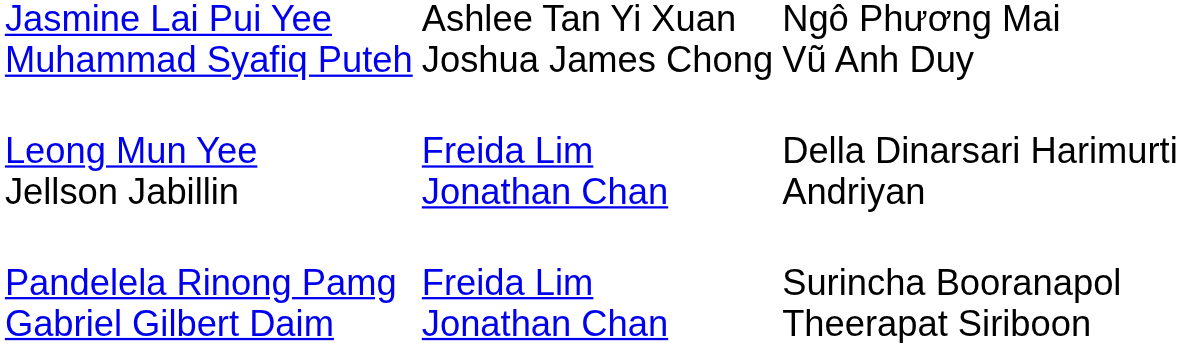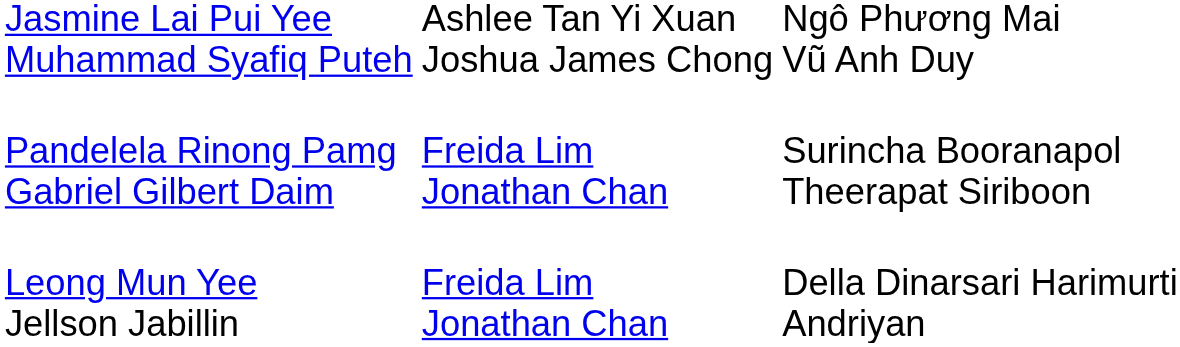rows swapped: Leong Mun Yee Jellson Jabillin <-> Pandelela Rinong Pamg Gabriel Gilbert Daim
